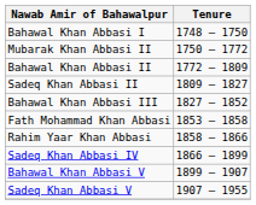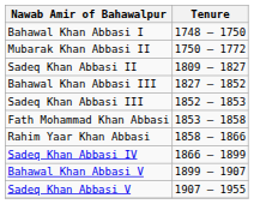- row: Bahawal Khan Abbasi II | 1772 – 1809
+ row: Sadeq Khan Abbasi III | 1852 – 1853
